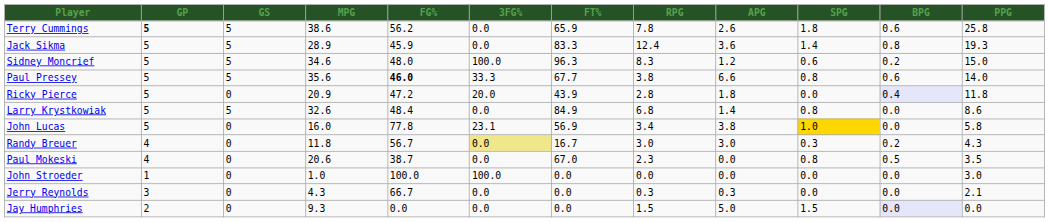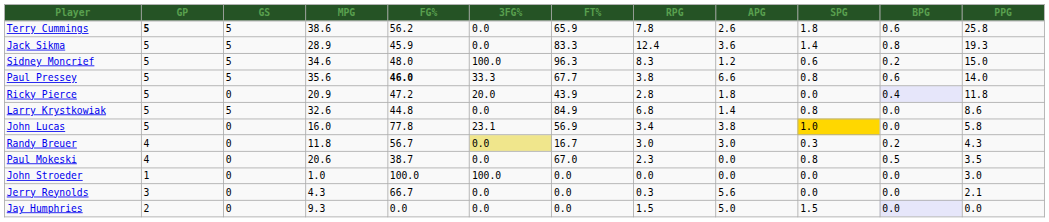Larry Krystkowiak | FG%: 48.4 -> 44.8
Jerry Reynolds | APG: 0.3 -> 5.6
